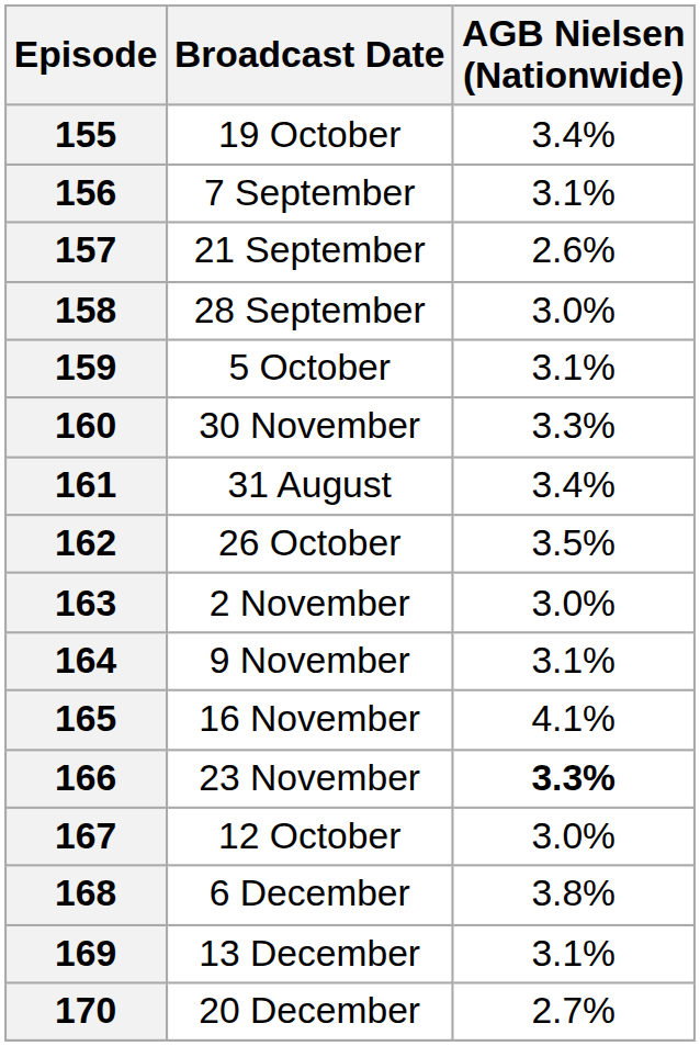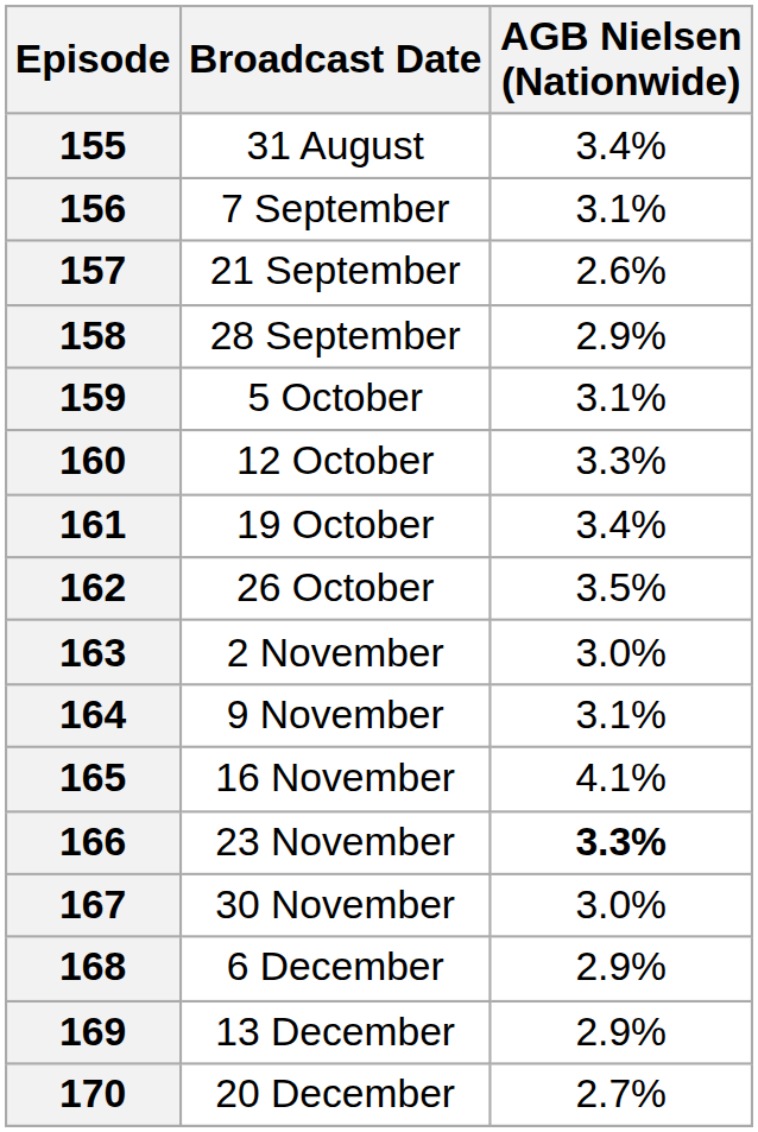155 | Broadcast Date: 19 October -> 31 August
158 | AGB Nielsen (Nationwide): 3.0% -> 2.9%
160 | Broadcast Date: 30 November -> 12 October
161 | Broadcast Date: 31 August -> 19 October
167 | Broadcast Date: 12 October -> 30 November
168 | AGB Nielsen (Nationwide): 3.8% -> 2.9%
169 | AGB Nielsen (Nationwide): 3.1% -> 2.9%
